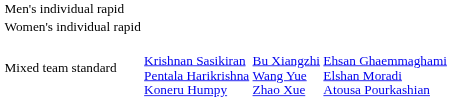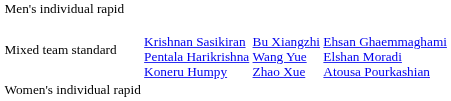rows swapped: Women's individual rapid <-> Mixed team standard
